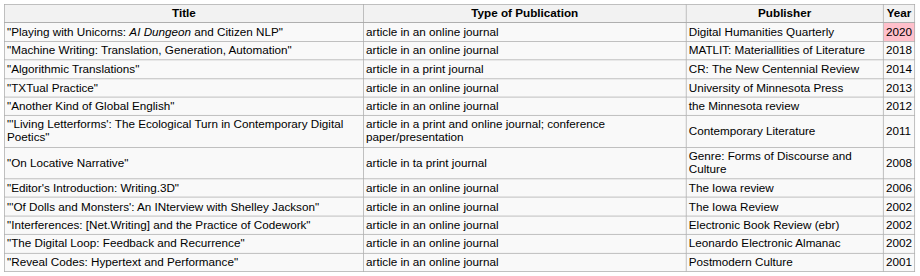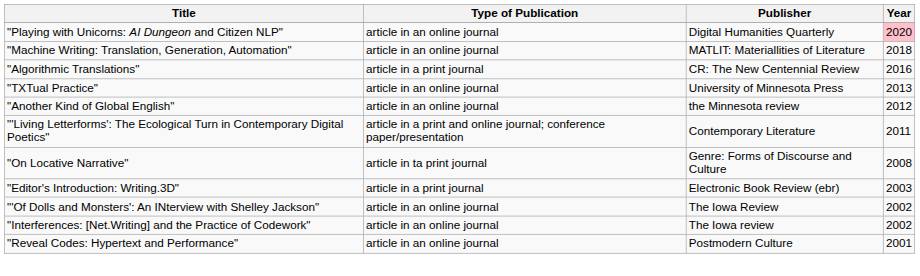"Algorithmic Translations" | Year: 2014 -> 2016
"Editor's Introduction: Writing.3D" | Type of Publication: article in an online journal -> article in a print journal
"Editor's Introduction: Writing.3D" | Publisher: The Iowa review -> Electronic Book Review (ebr)
"Editor's Introduction: Writing.3D" | Year: 2006 -> 2003
"Interferences: [Net.Writing] and the Practice of Codework" | Publisher: Electronic Book Review (ebr) -> The Iowa review
- row: "The Digital Loop: Feedback and Recurrence" | article in an online journal | Leonardo Electronic Almanac | 2002
